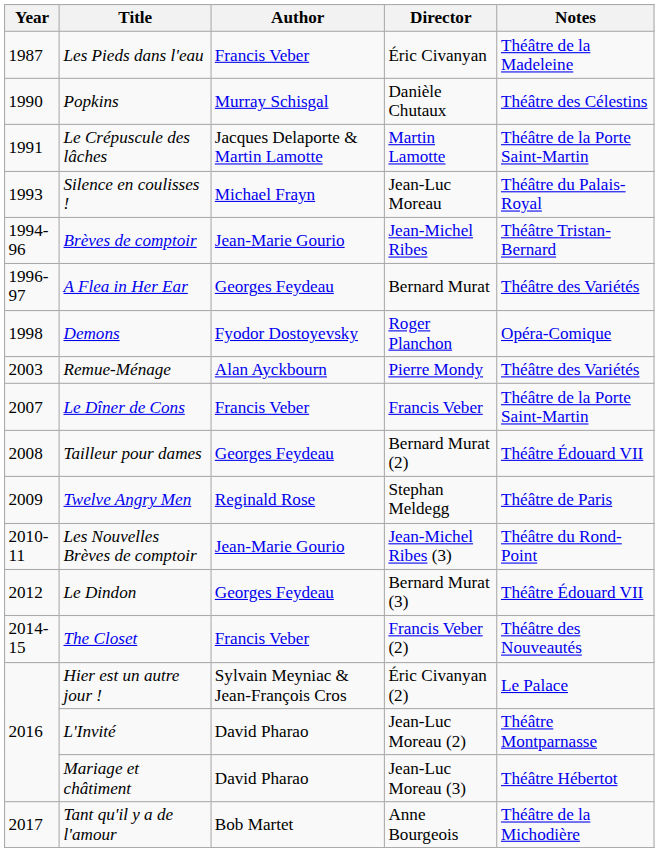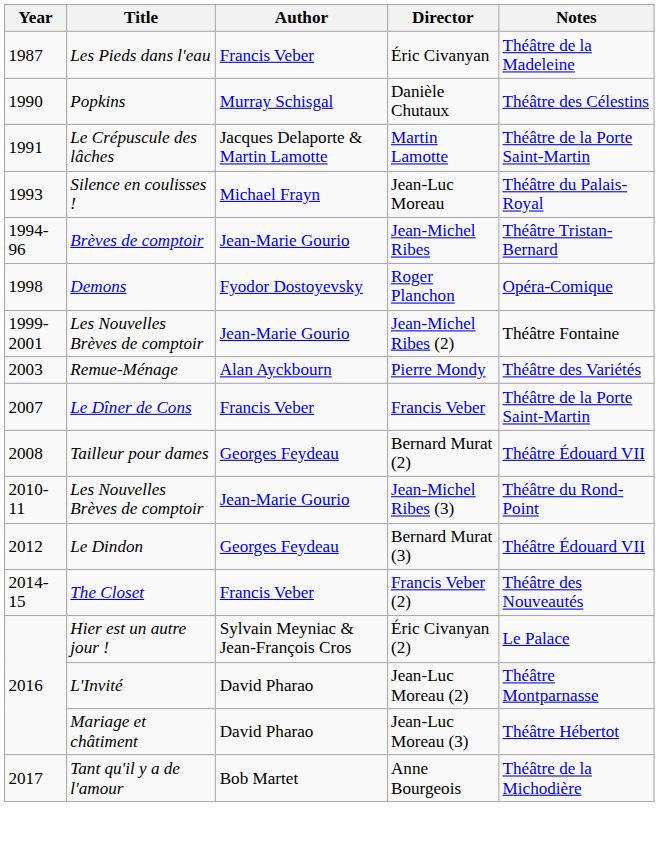- row: 1996-97 | A Flea in Her Ear | Georges Feydeau | Bernard Murat | Théâtre des Variétés
+ row: 1999-2001 | Les Nouvelles Brèves de comptoir | Jean-Marie Gourio | Jean-Michel Ribes (2) | Théâtre Fontaine
- row: 2009 | Twelve Angry Men | Reginald Rose | Stephan Meldegg | Théâtre de Paris
